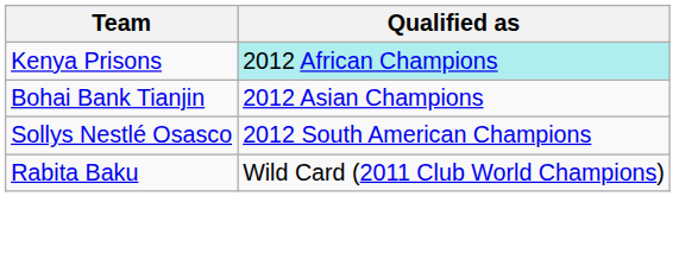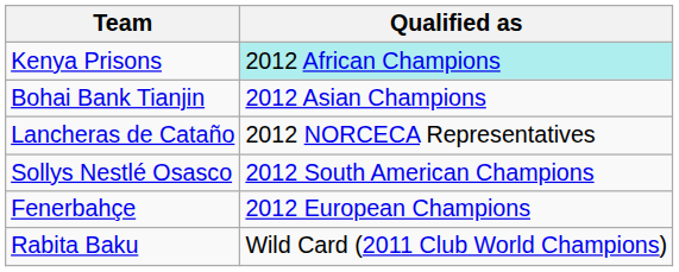+ row: Lancheras de Cataño | 2012 NORCECA Representatives
+ row: Fenerbahçe | 2012 European Champions
